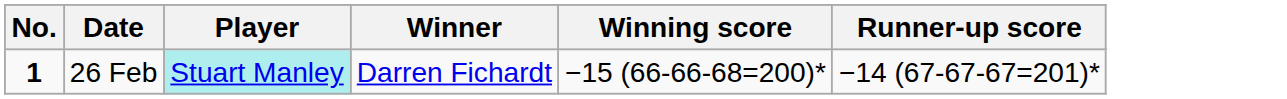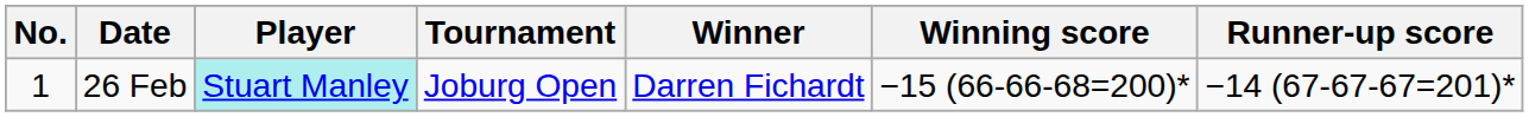+ column: Tournament | Joburg Open
26 Feb | No.: bold -> normal
